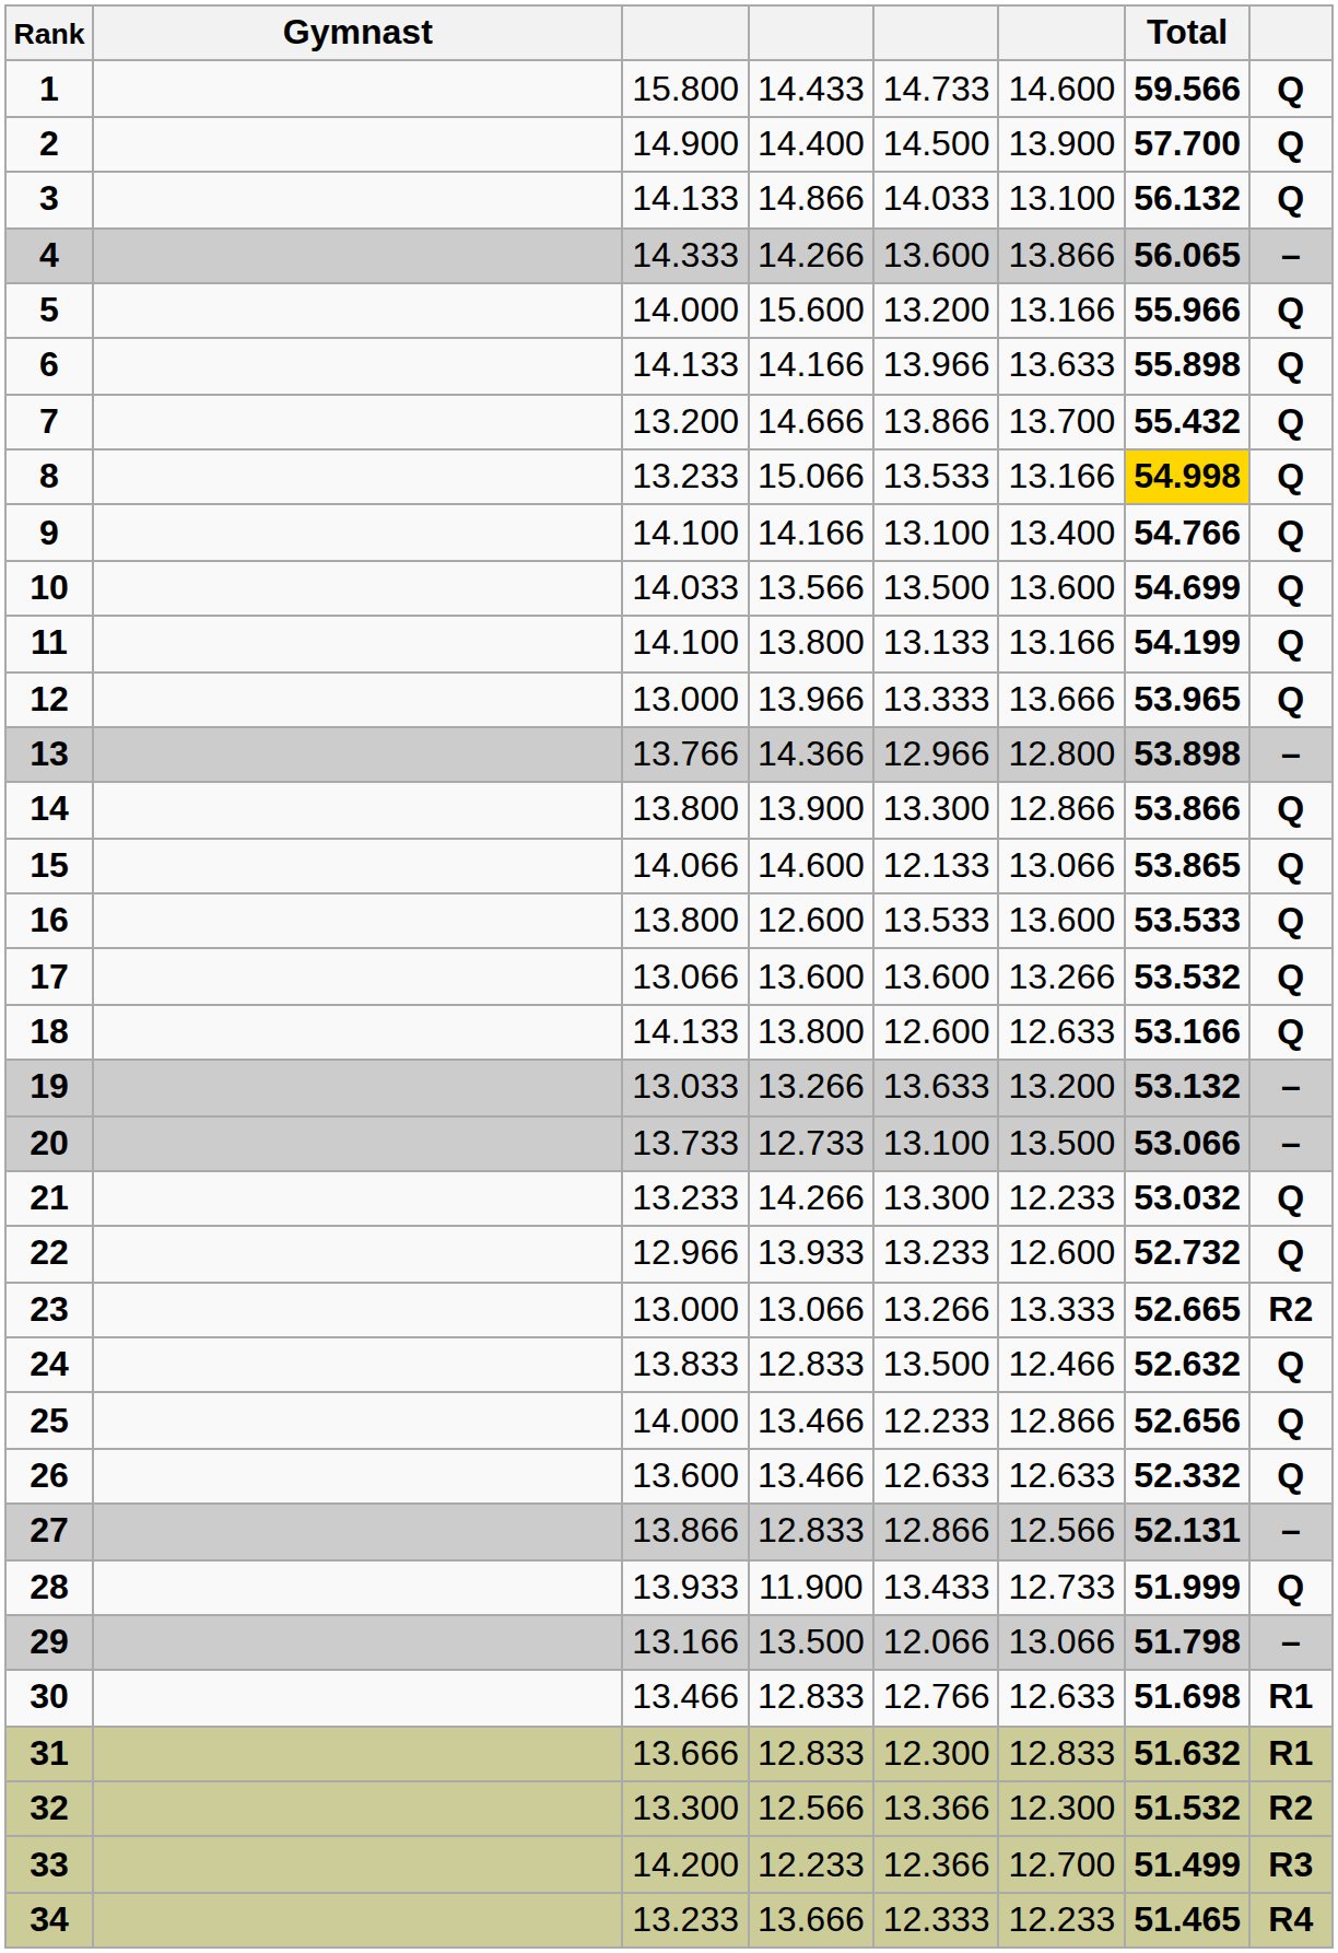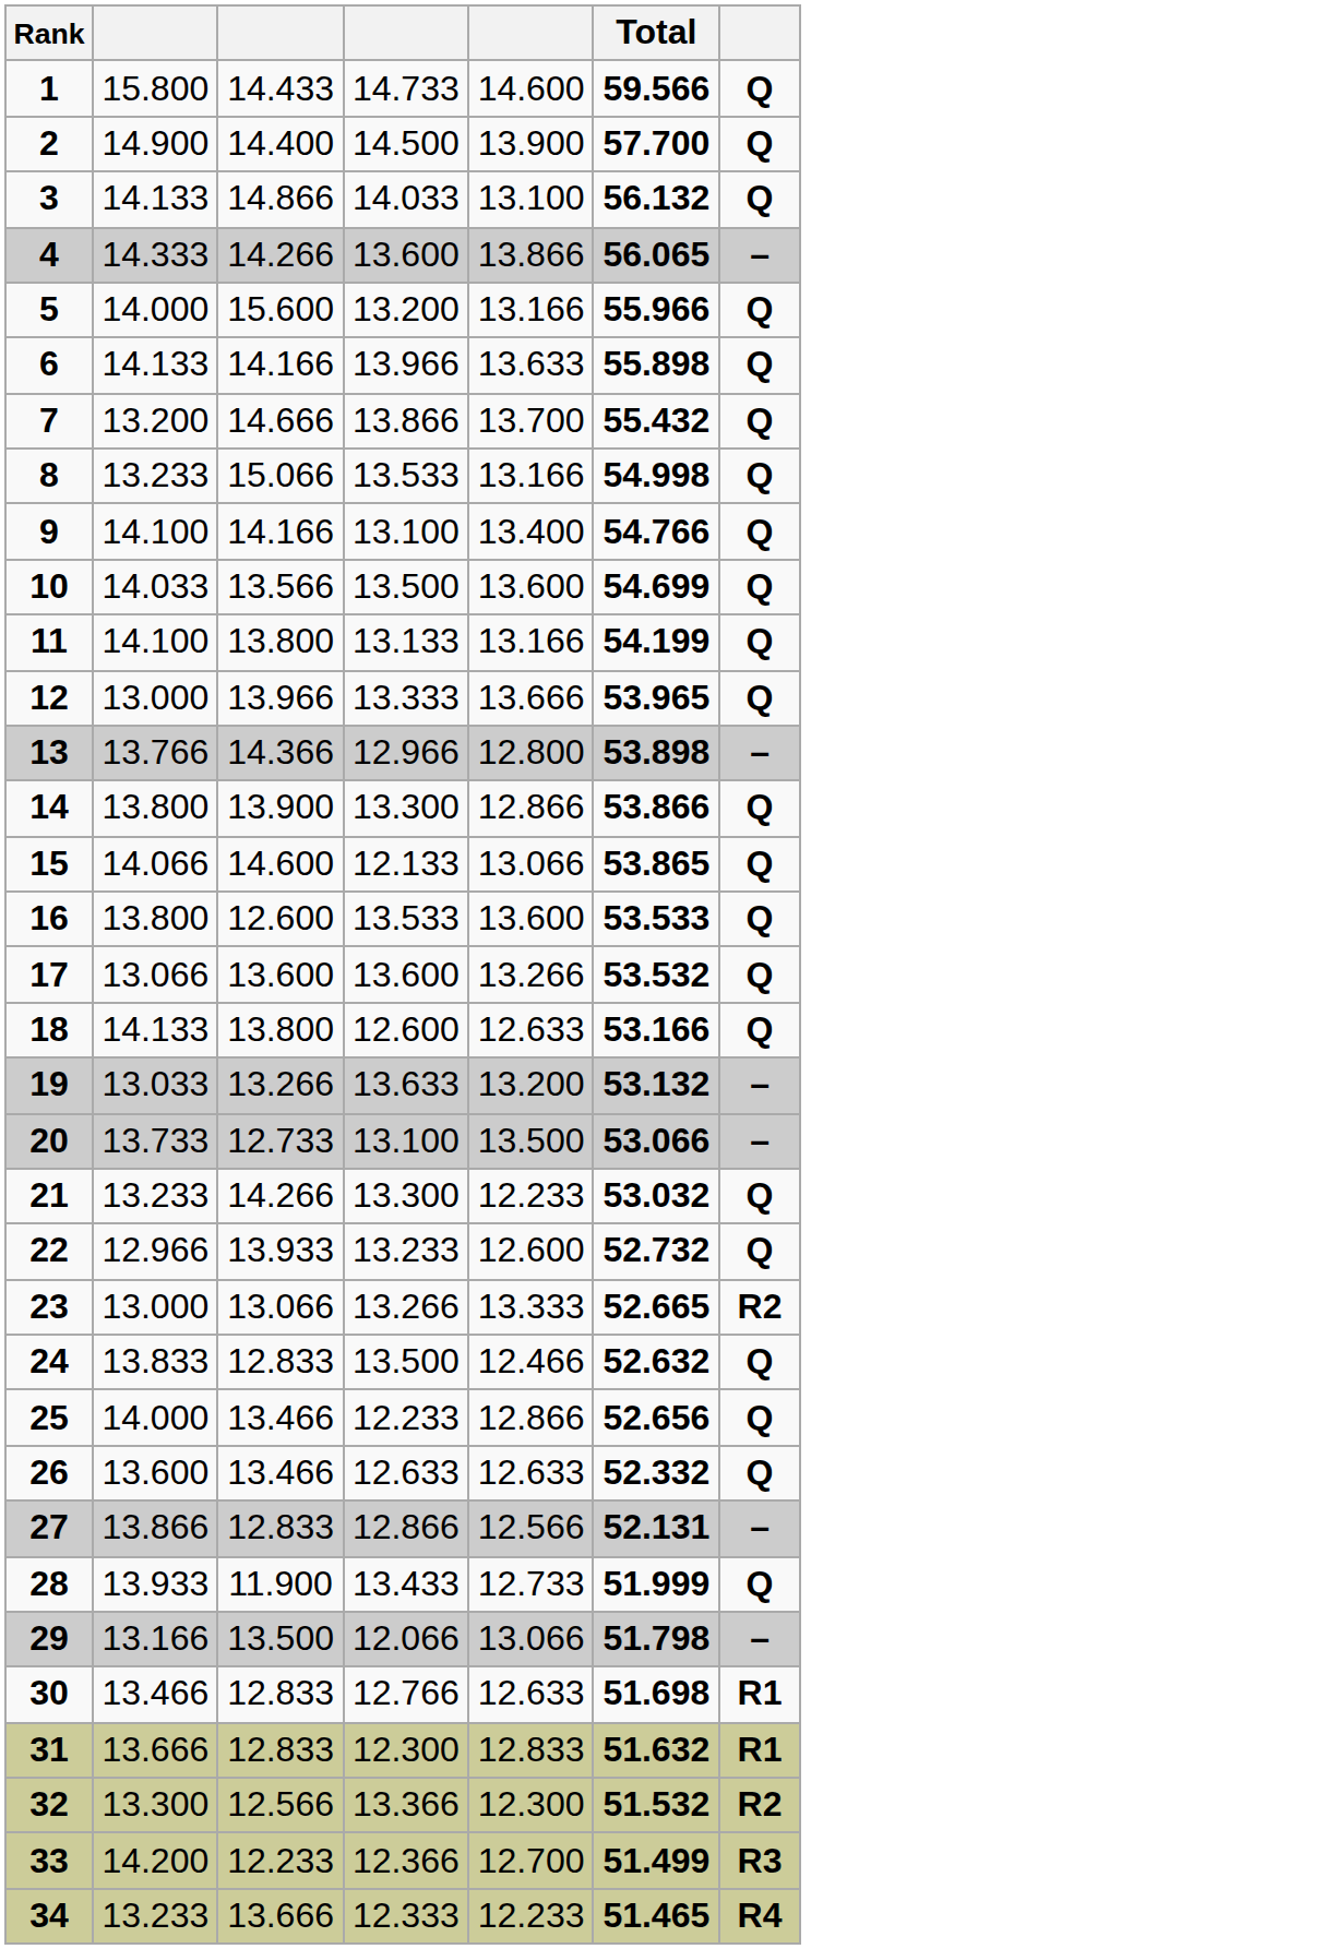- column: Gymnast
8 | Total: gold background -> no background
